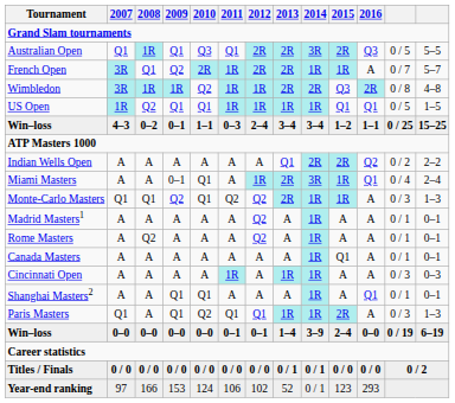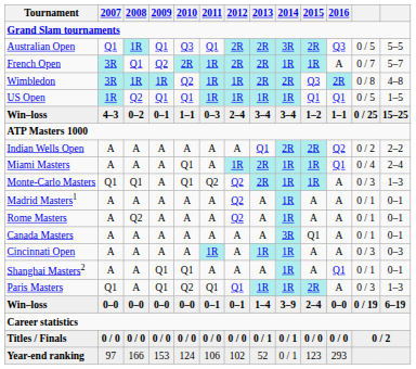Miami Masters | 2009: 0–1 -> A
Miami Masters | 2014: 3R -> 1R
Monte-Carlo Masters | 2009: Q2 -> A
Canada Masters | 2014: 1R -> 3R
